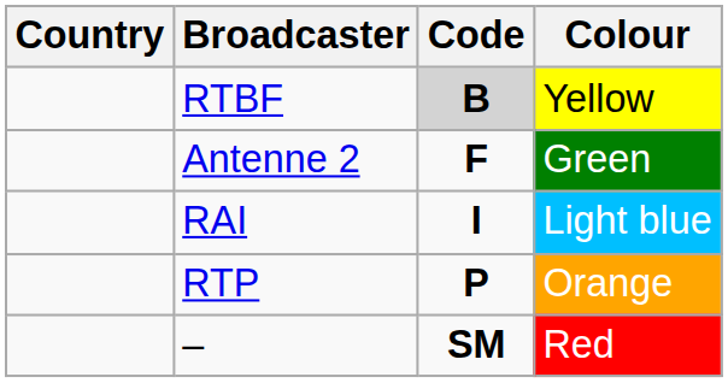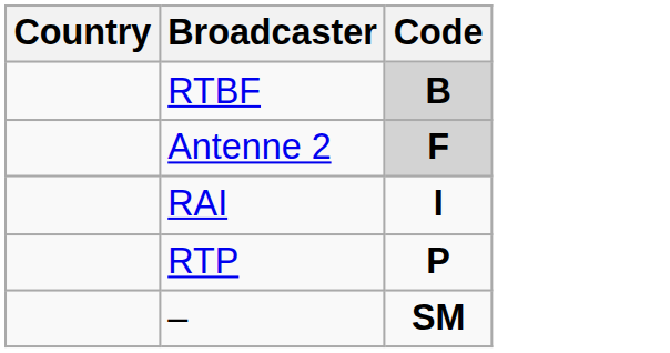- column: Colour | Yellow | Green | Light blue | Orange | Red
Antenne 2 | Code: no background -> lightgrey background
